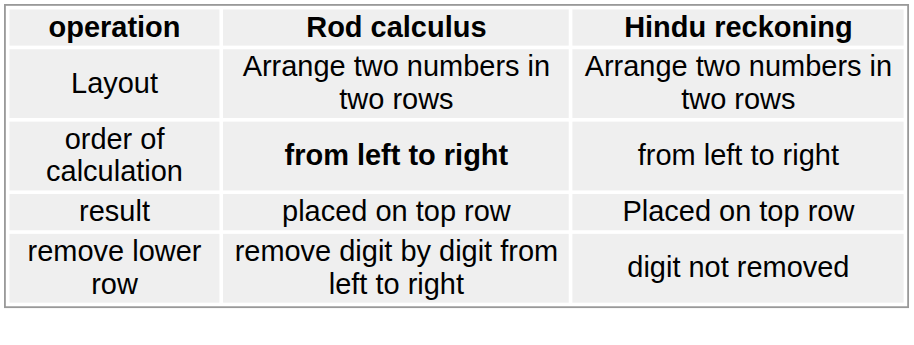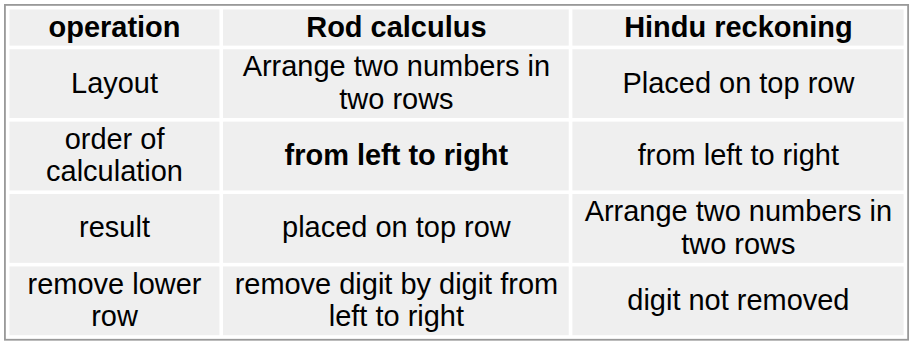Layout | Hindu reckoning: Arrange two numbers in two rows -> Placed on top row
result | Hindu reckoning: Placed on top row -> Arrange two numbers in two rows
